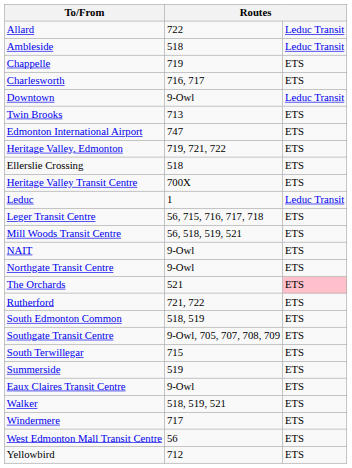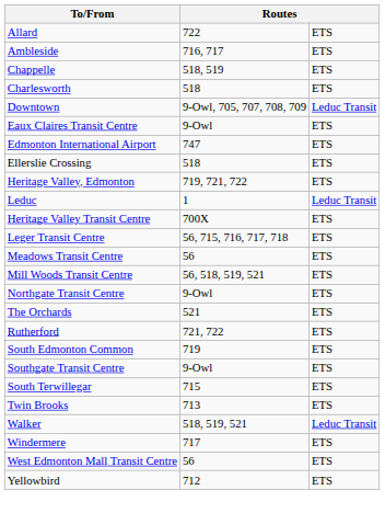Allard | column 3: Leduc Transit -> ETS
Ambleside | column 2: 518 -> 716, 717
Ambleside | column 3: Leduc Transit -> ETS
Chappelle | column 2: 719 -> 518, 519
Charlesworth | column 2: 716, 717 -> 518
Downtown | column 2: 9-Owl -> 9-Owl, 705, 707, 708, 709
rows swapped: Eaux Claires Transit Centre <-> Twin Brooks
rows swapped: Ellerslie Crossing <-> Heritage Valley, Edmonton
rows swapped: Heritage Valley Transit Centre <-> Leduc
+ row: Meadows Transit Centre | 56 | ETS
- row: NAIT | 9-Owl | ETS
The Orchards | column 3: pink background -> no background
South Edmonton Common | column 2: 518, 519 -> 719
Southgate Transit Centre | column 2: 9-Owl, 705, 707, 708, 709 -> 9-Owl
- row: Summerside | 519 | ETS
Walker | column 3: ETS -> Leduc Transit
